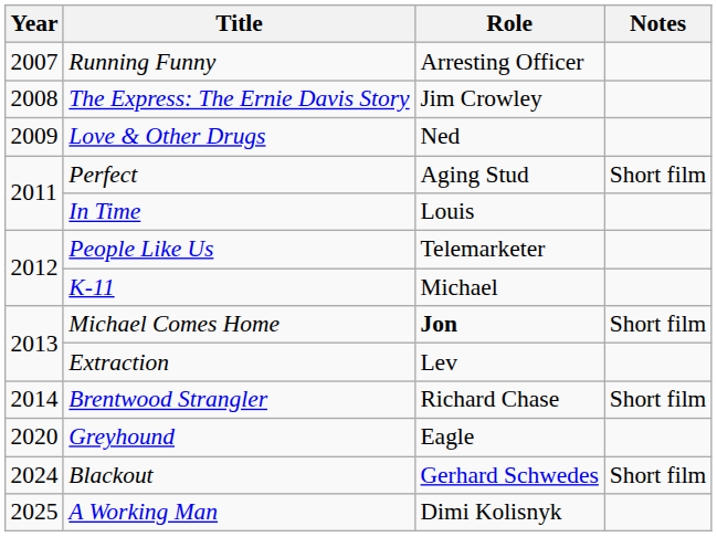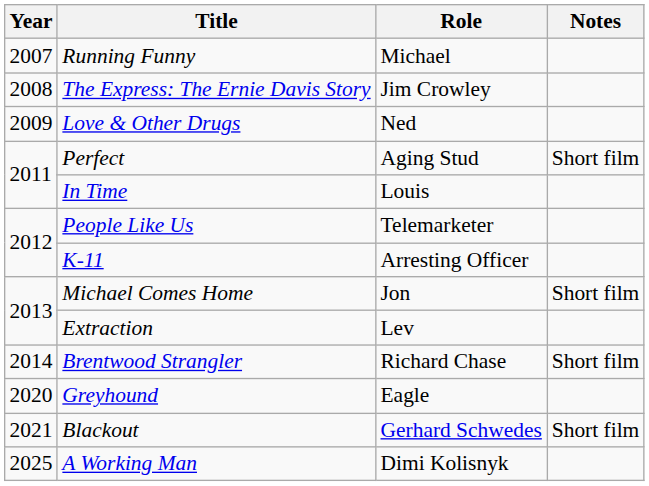Running Funny | Role: Arresting Officer -> Michael
K-11 | Role: Michael -> Arresting Officer
Michael Comes Home | Role: bold -> normal
Blackout | Year: 2024 -> 2021
